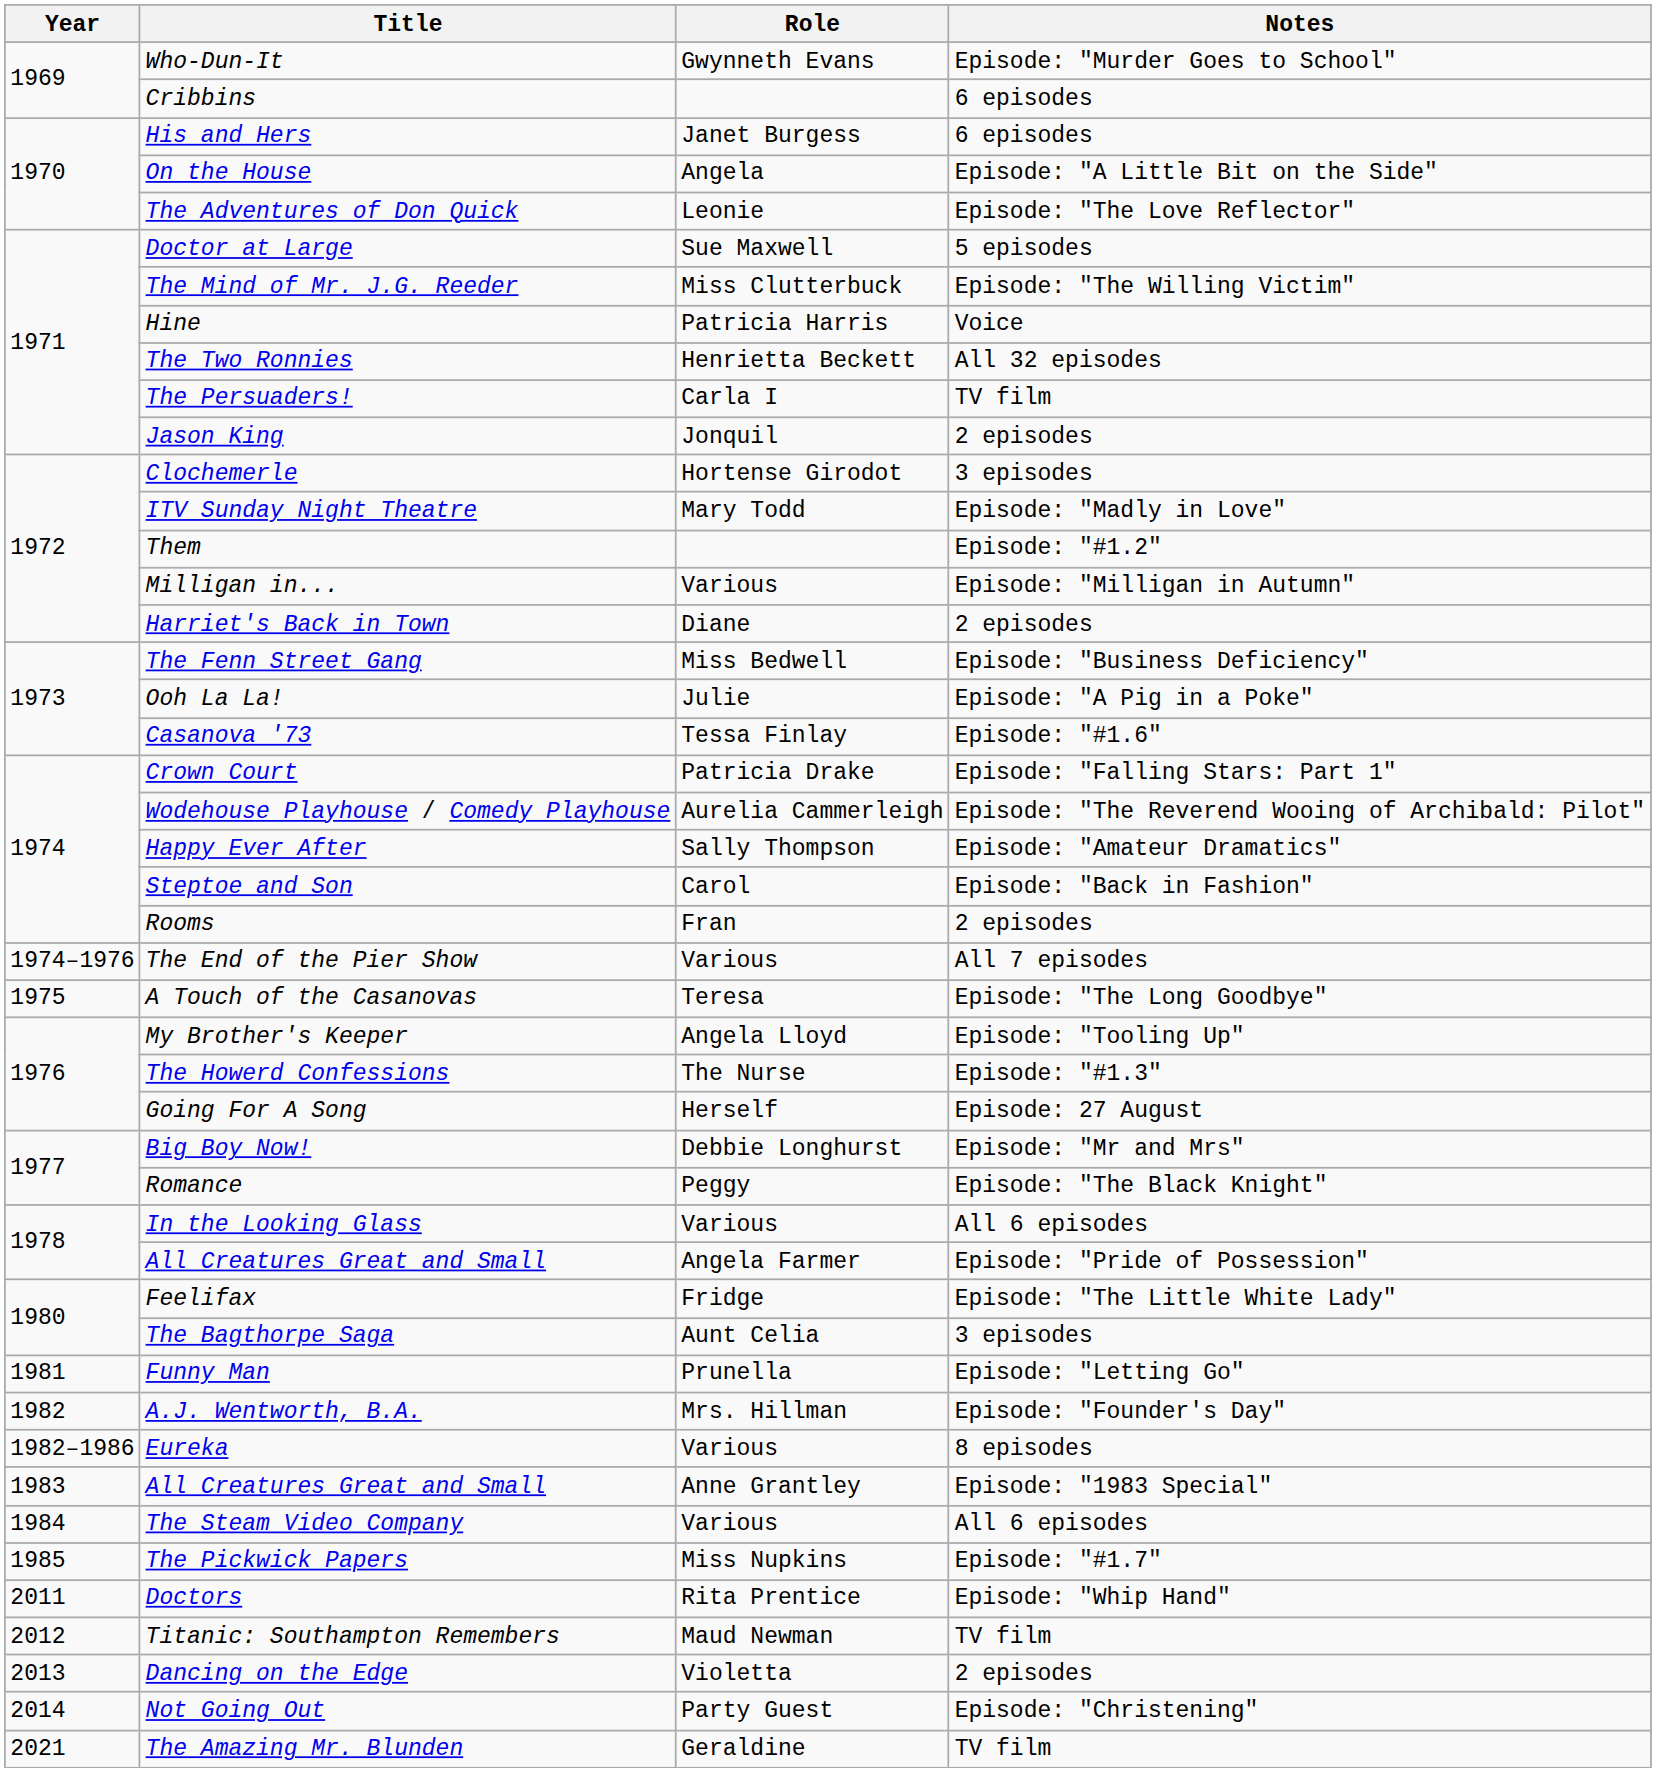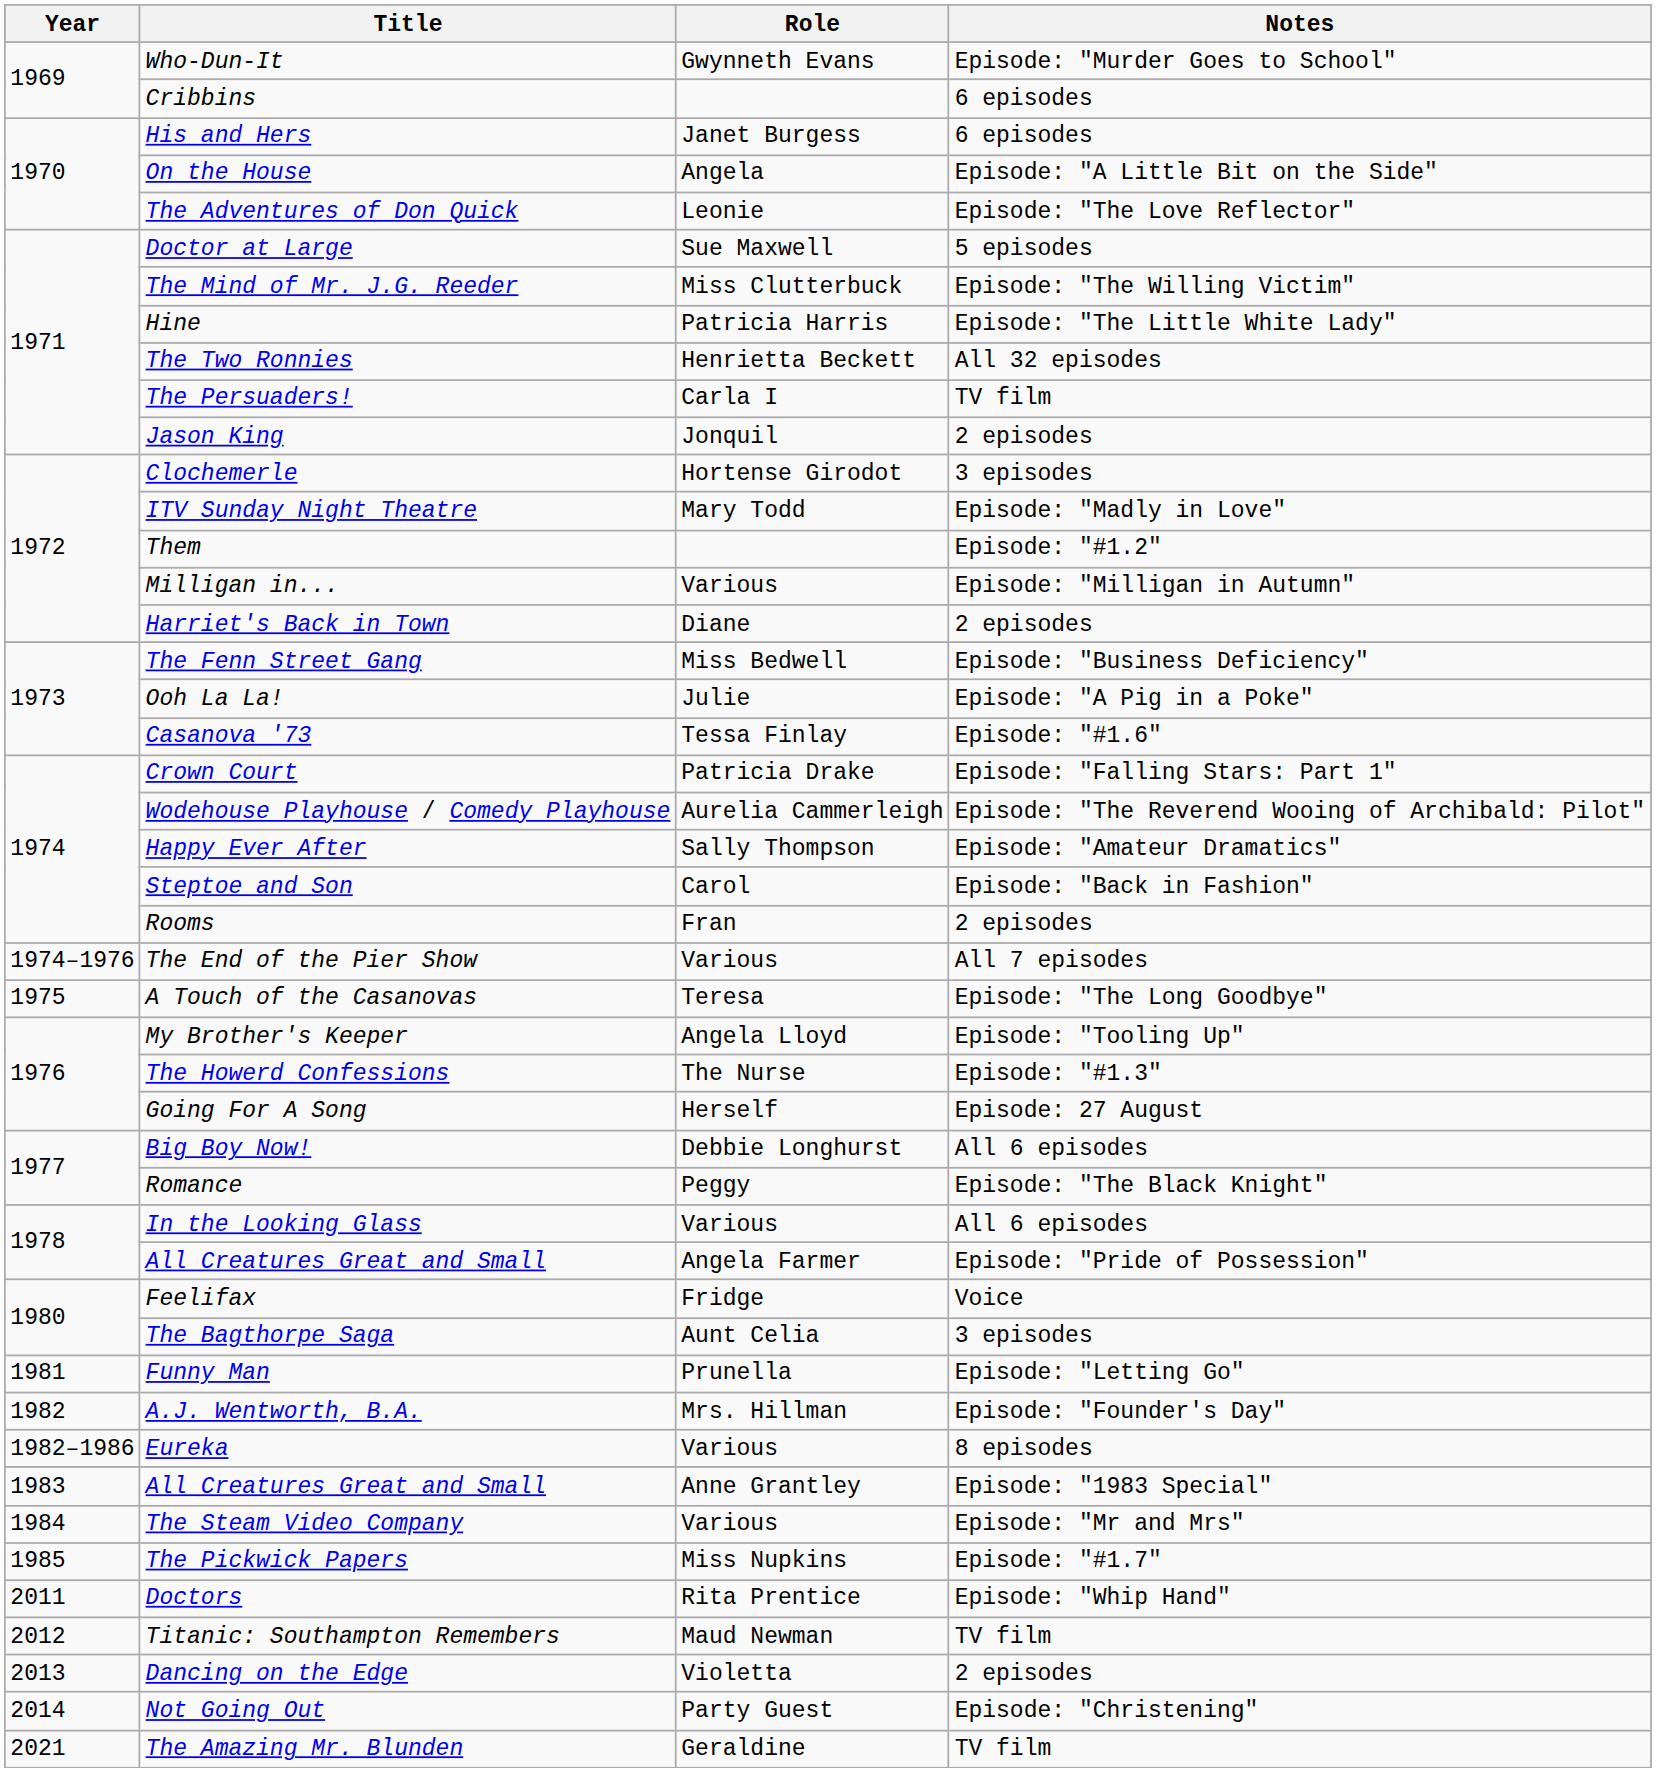Hine | Notes: Voice -> Episode: "The Little White Lady"
Big Boy Now! | Notes: Episode: "Mr and Mrs" -> All 6 episodes
Feelifax | Notes: Episode: "The Little White Lady" -> Voice
The Steam Video Company | Notes: All 6 episodes -> Episode: "Mr and Mrs"
